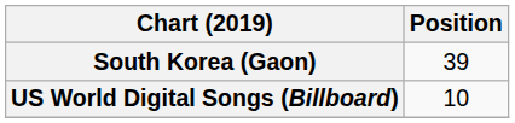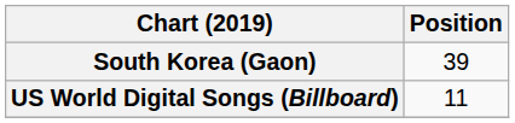US World Digital Songs (Billboard) | Position: 10 -> 11
